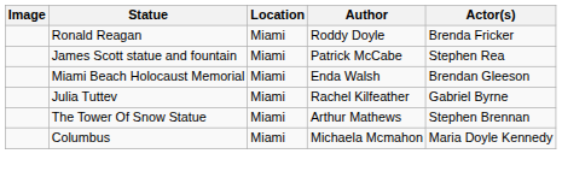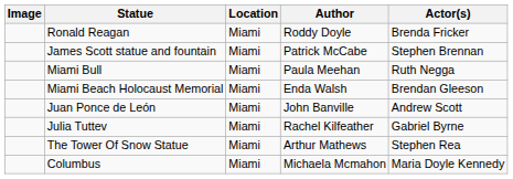James Scott statue and fountain | Actor(s): Stephen Rea -> Stephen Brennan
+ row: Miami Bull | Miami | Paula Meehan | Ruth Negga
+ row: Juan Ponce de León | Miami | John Banville | Andrew Scott
The Tower Of Snow Statue | Actor(s): Stephen Brennan -> Stephen Rea
